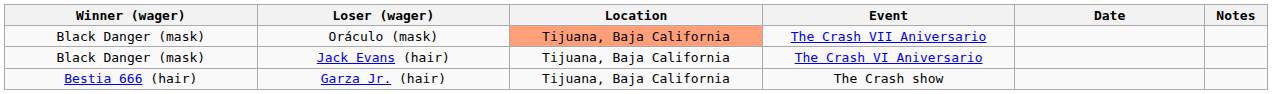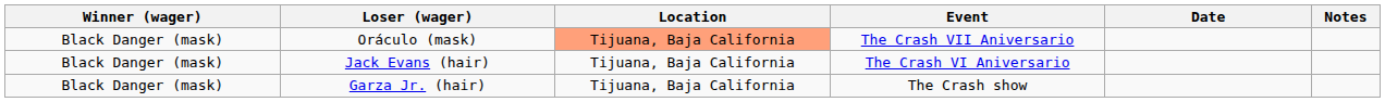Garza Jr. (hair) | Winner (wager): Bestia 666 (hair) -> Black Danger (mask)
